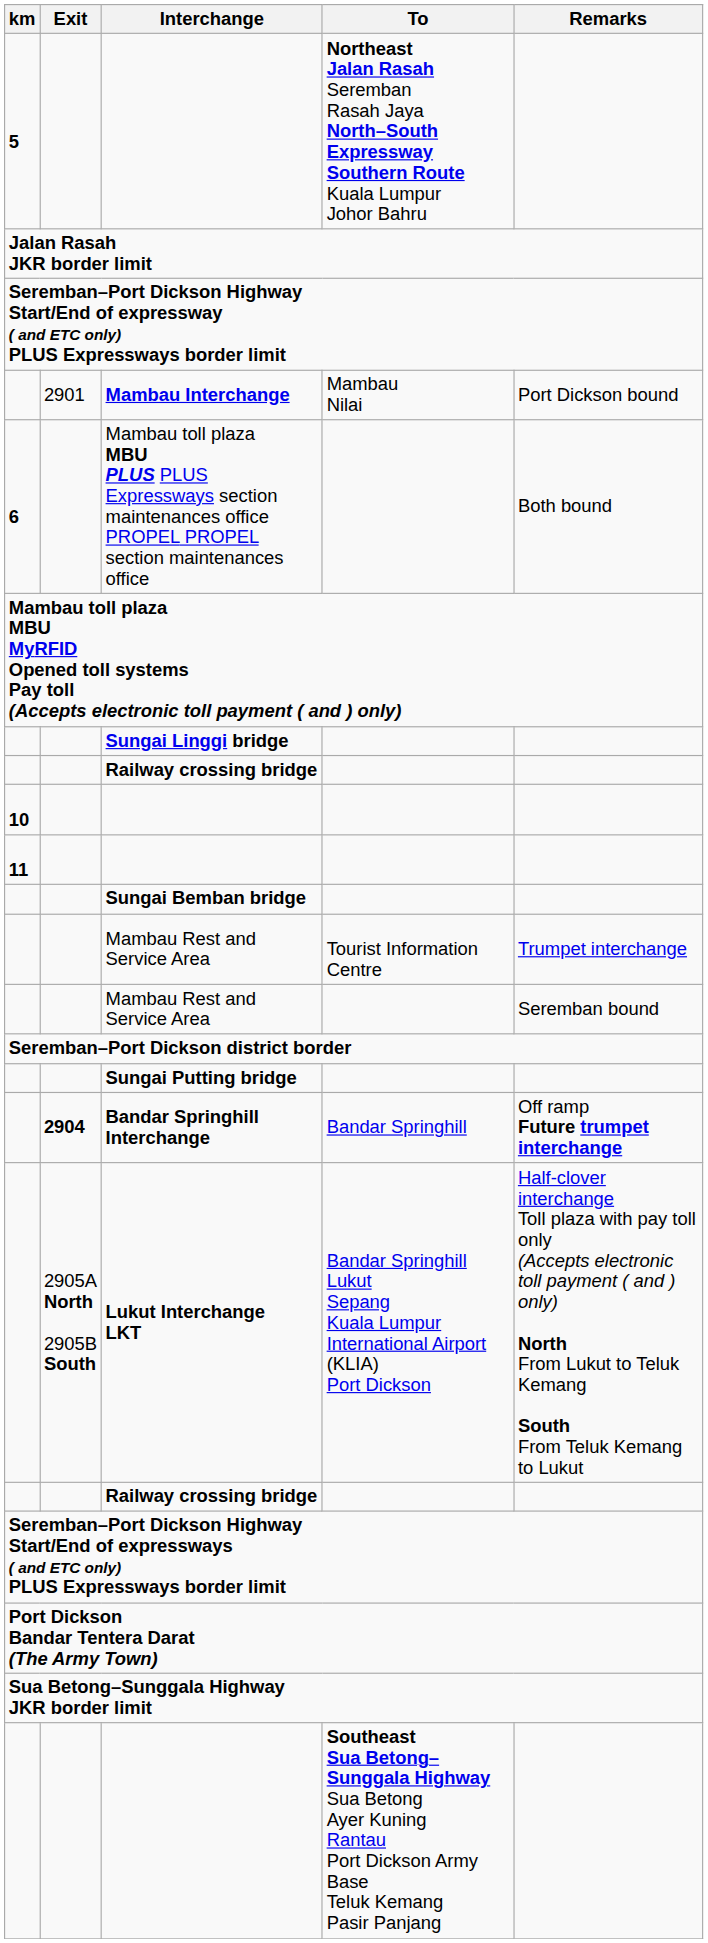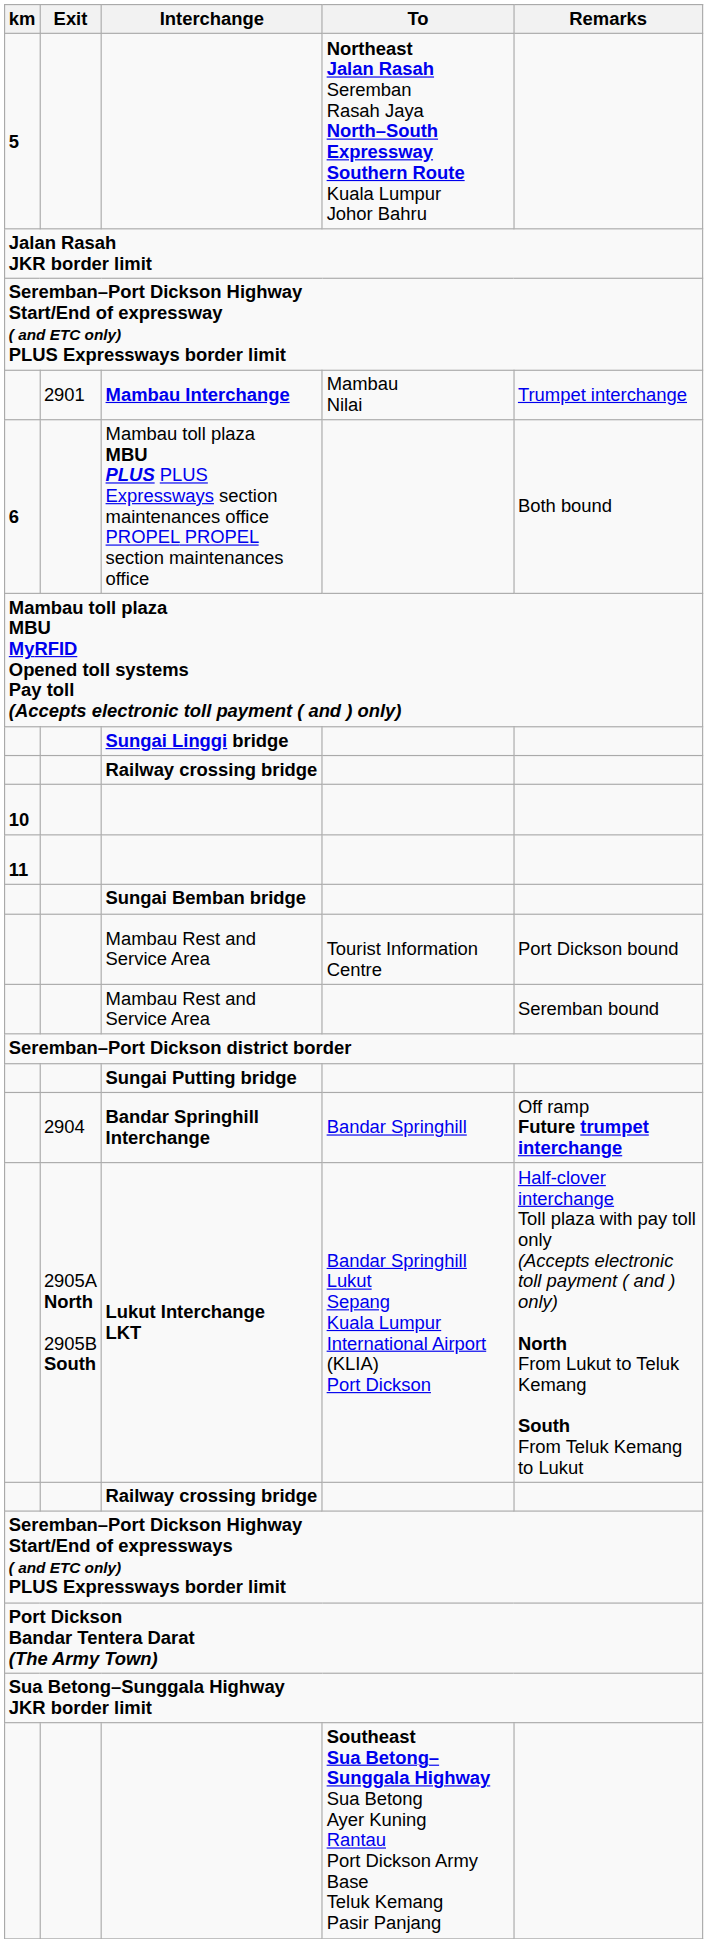Mambau Interchange | Remarks: Port Dickson bound -> Trumpet interchange
Mambau Rest and Service Area / Tourist Information Centre | Remarks: Trumpet interchange -> Port Dickson bound
Bandar Springhill Interchange | Exit: bold -> normal
